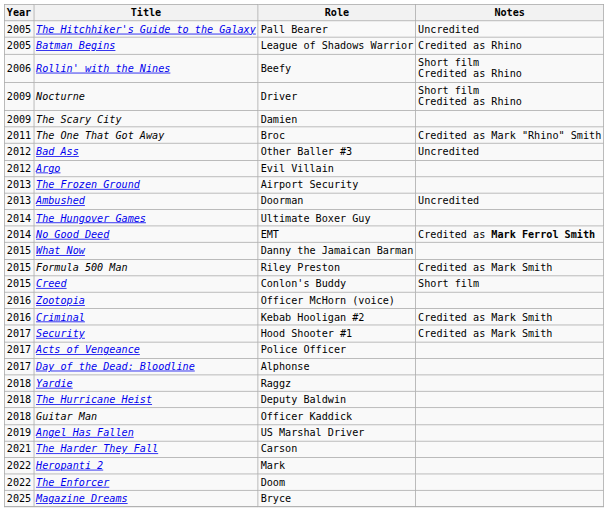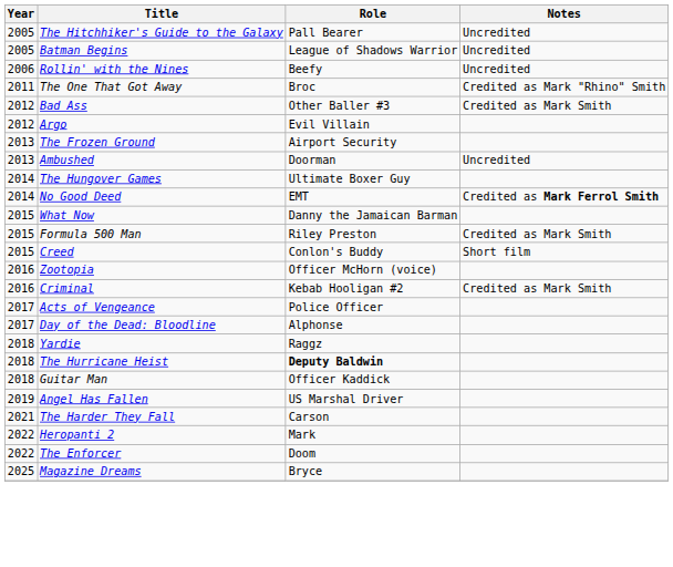Batman Begins | Notes: Credited as Rhino -> Uncredited
Rollin' with the Nines | Notes: Short film Credited as Rhino -> Uncredited
- row: 2009 | Nocturne | Driver | Short film Credited as Rhino
- row: 2009 | The Scary City | Damien
Bad Ass | Notes: Uncredited -> Credited as Mark Smith
- row: 2017 | Security | Hood Shooter #1 | Credited as Mark Smith
The Hurricane Heist | Role: normal -> bold
